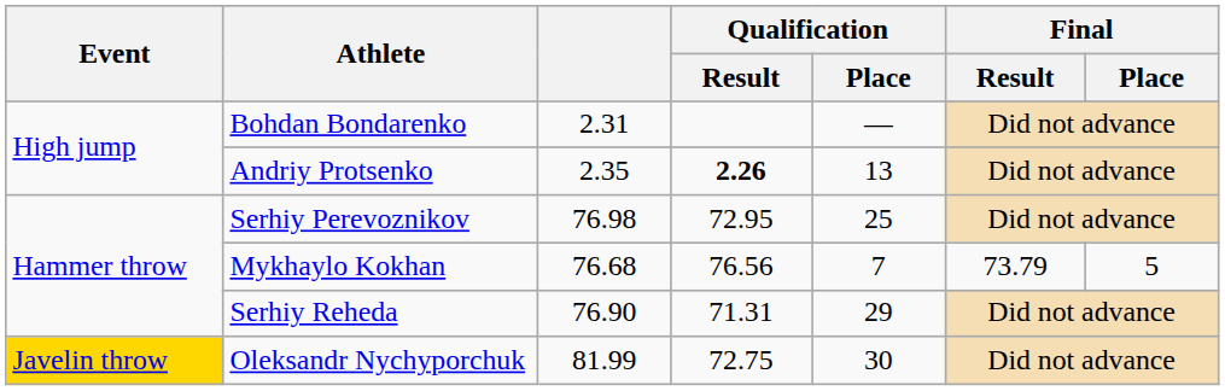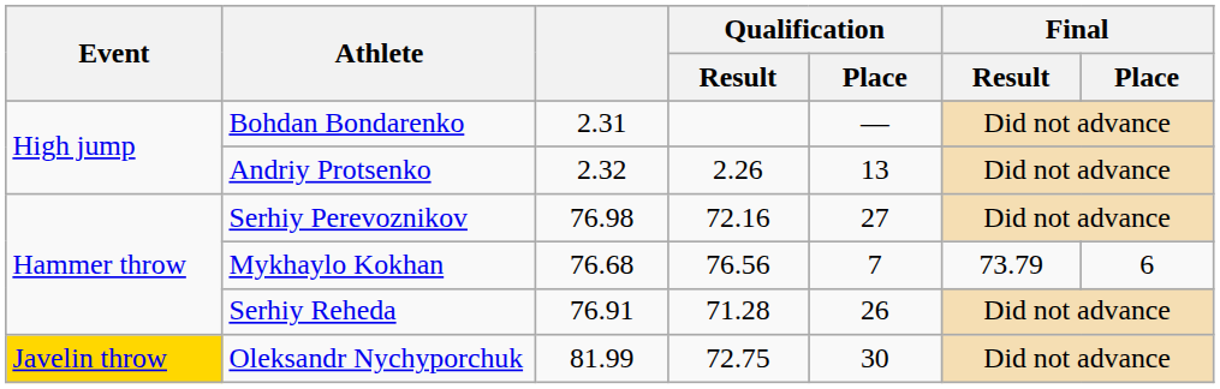Andriy Protsenko | column 3: 2.35 -> 2.32
Andriy Protsenko | Qualification / Result: bold -> normal
Serhiy Perevoznikov | Qualification / Result: 72.95 -> 72.16
Serhiy Perevoznikov | Qualification / Place: 25 -> 27
Mykhaylo Kokhan | Final / Place: 5 -> 6
Serhiy Reheda | column 3: 76.90 -> 76.91
Serhiy Reheda | Qualification / Result: 71.31 -> 71.28
Serhiy Reheda | Qualification / Place: 29 -> 26
